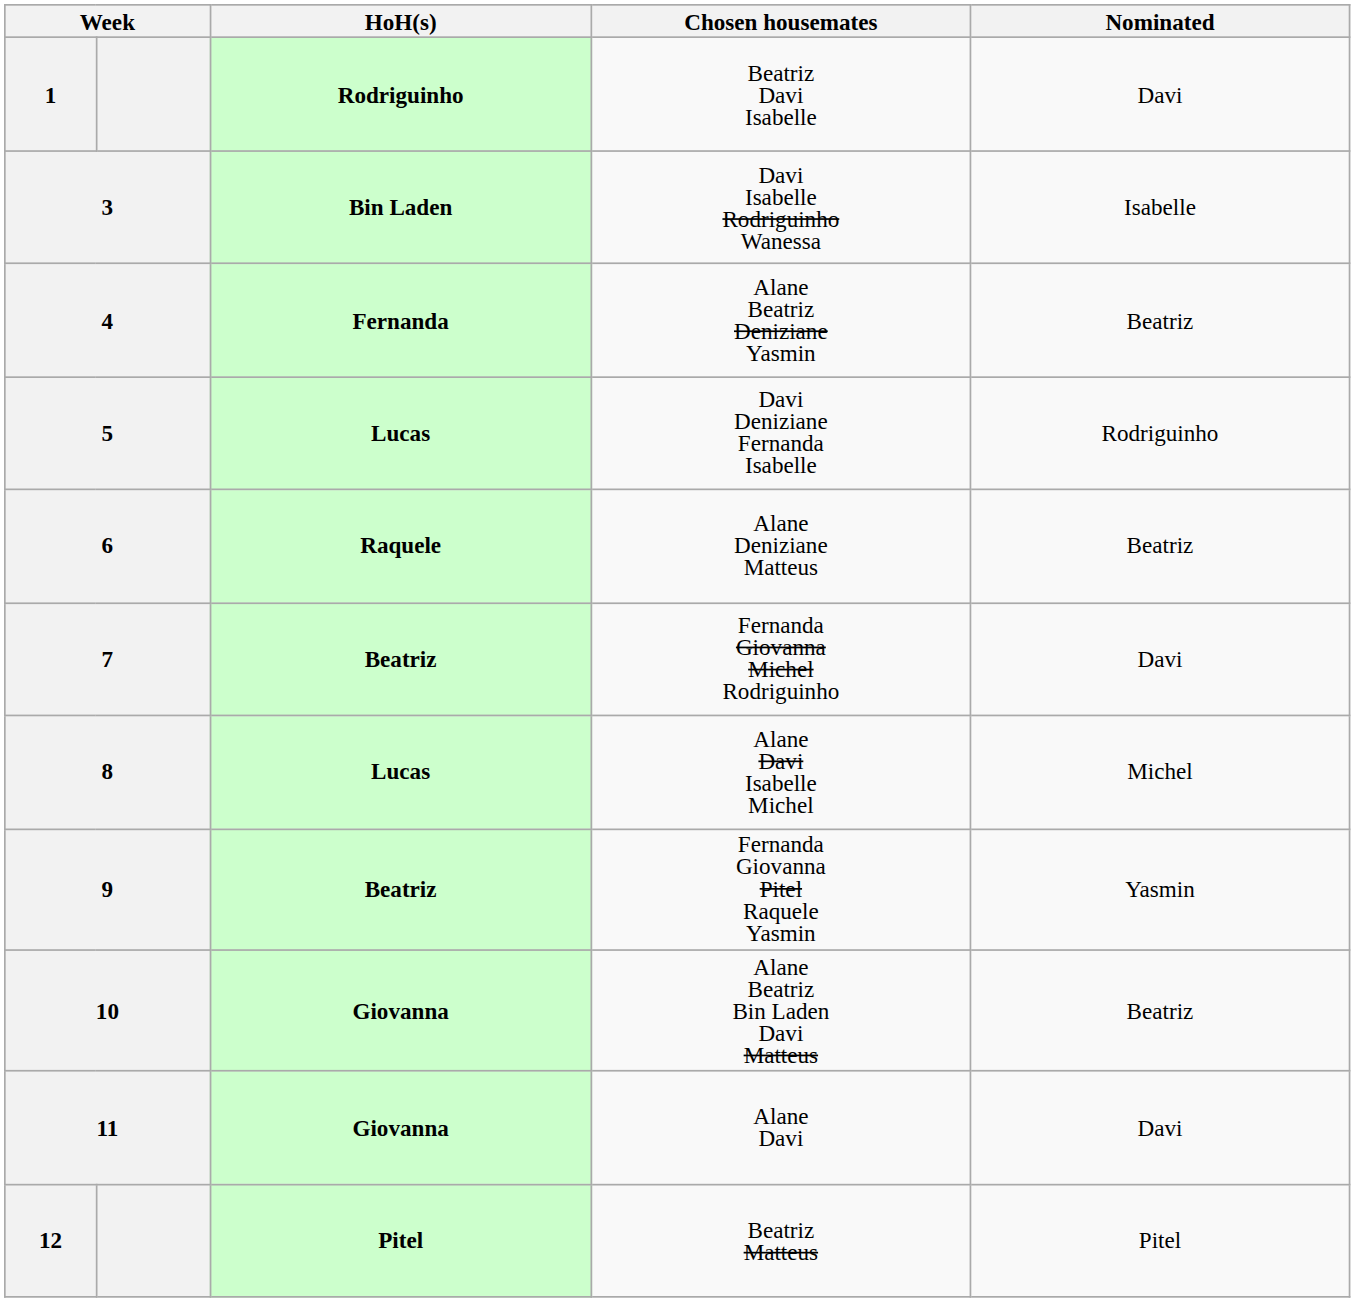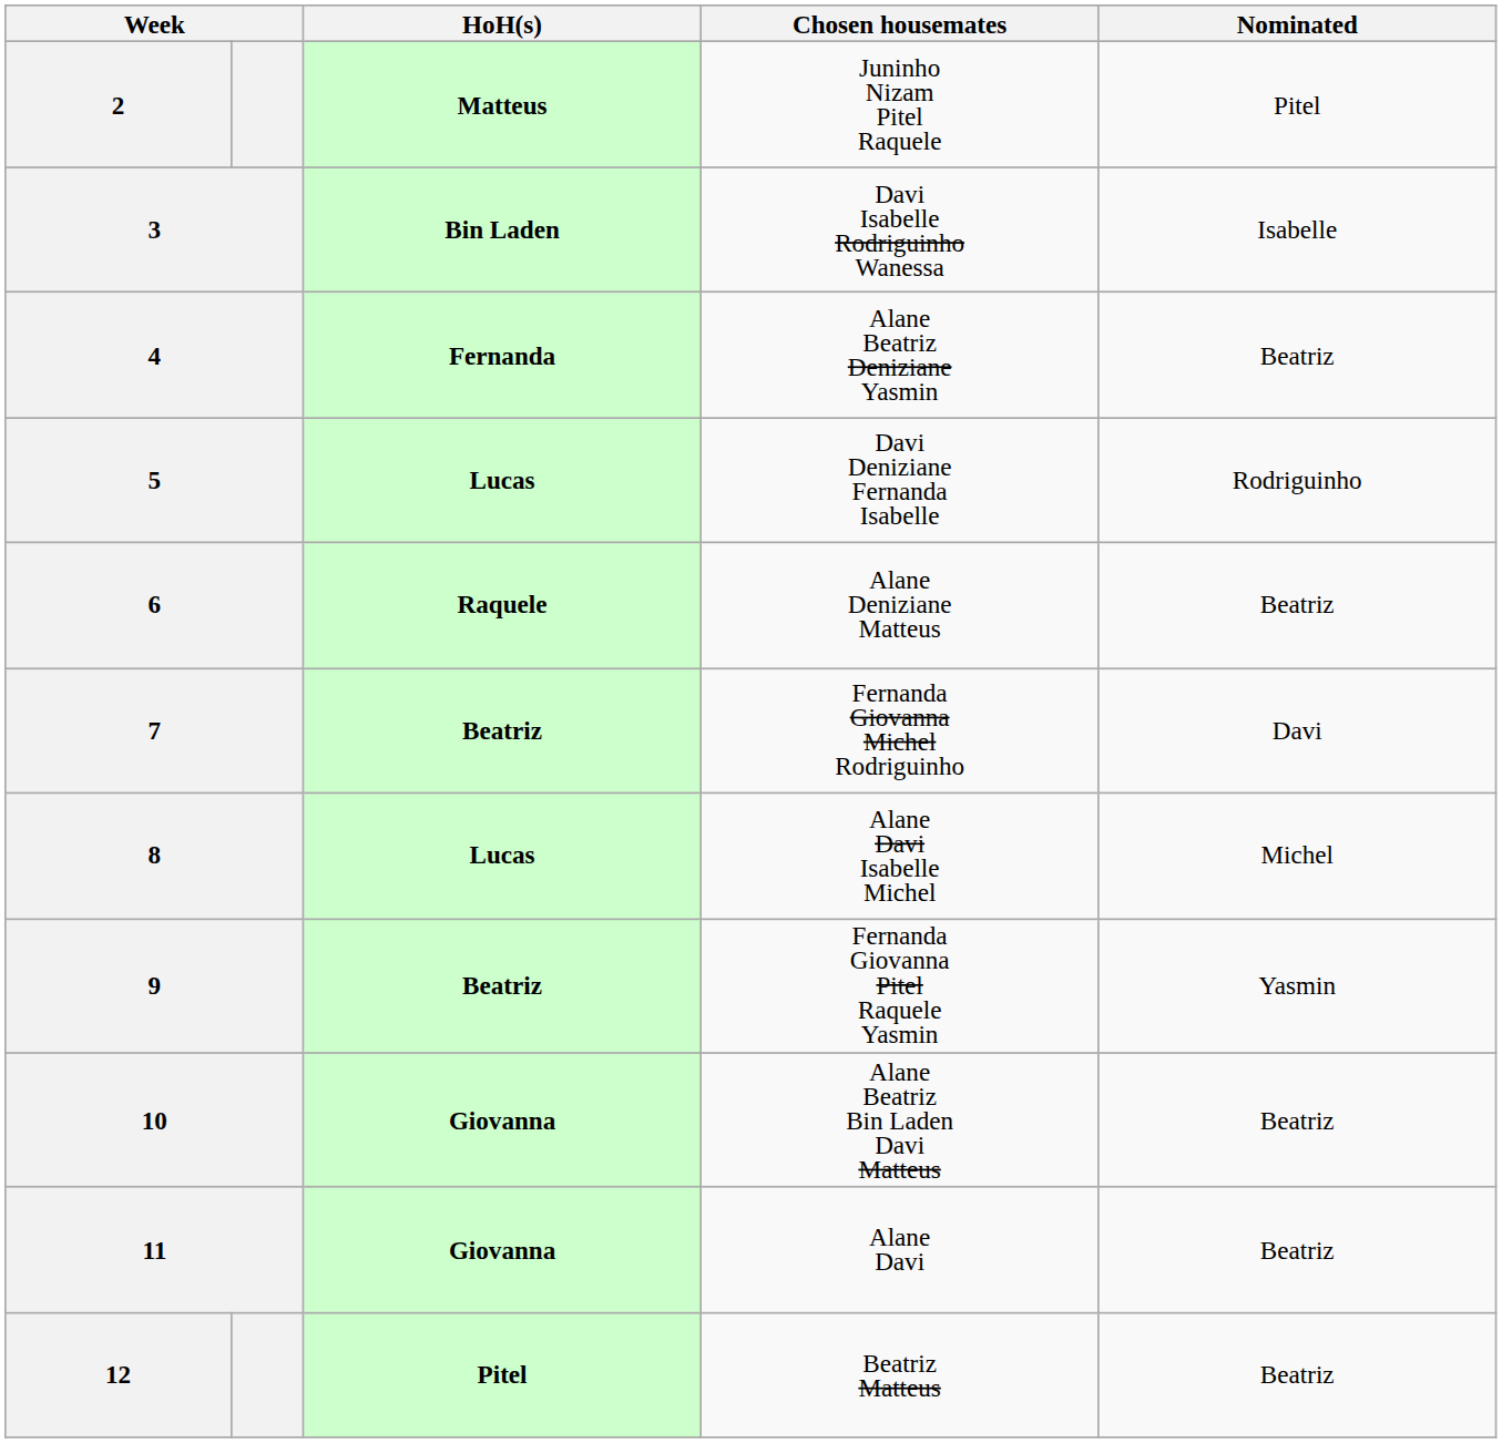- row: 1 | Rodriguinho | Beatriz Davi Isabelle | Davi
+ row: 2 | Matteus | Juninho Nizam Pitel Raquele | Pitel
11 | Nominated: Davi -> Beatriz
12 | Nominated: Pitel -> Beatriz
